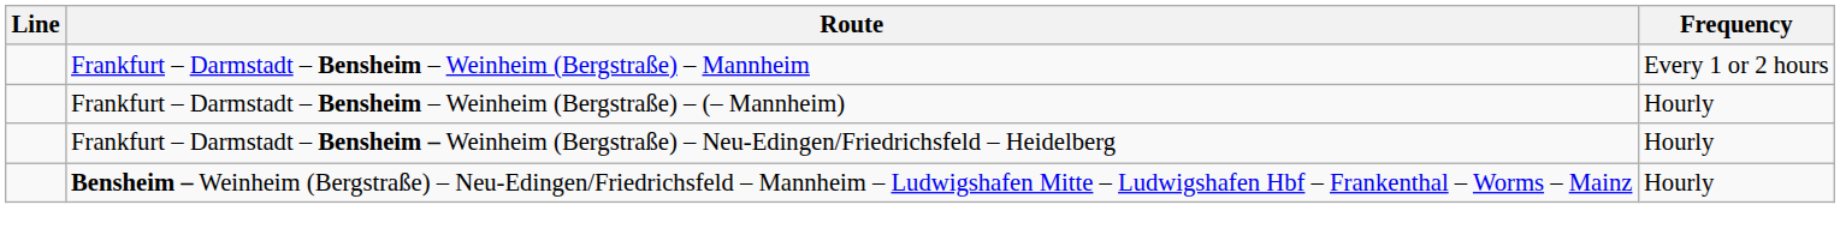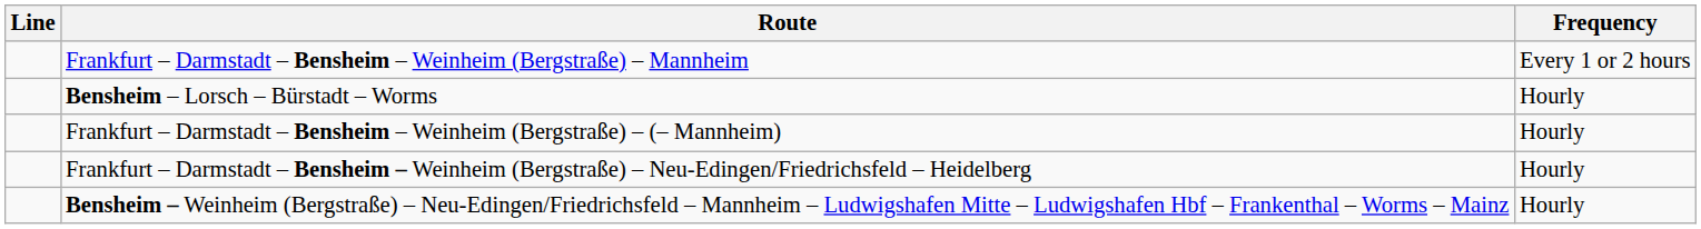+ row: Bensheim – Lorsch – Bürstadt – Worms | Hourly
